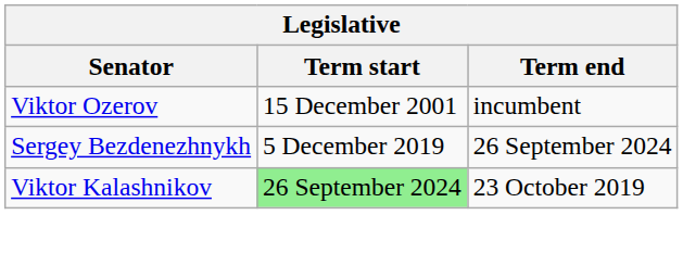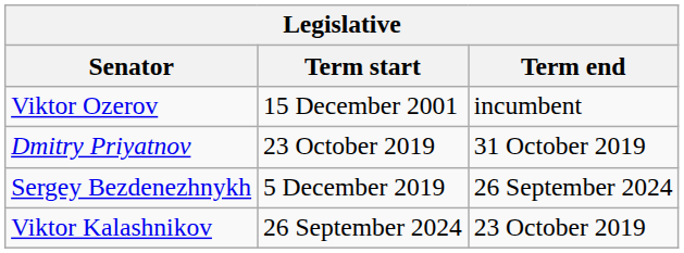+ row: Dmitry Priyatnov | 23 October 2019 | 31 October 2019
Viktor Kalashnikov | Term start: lightgreen background -> no background
